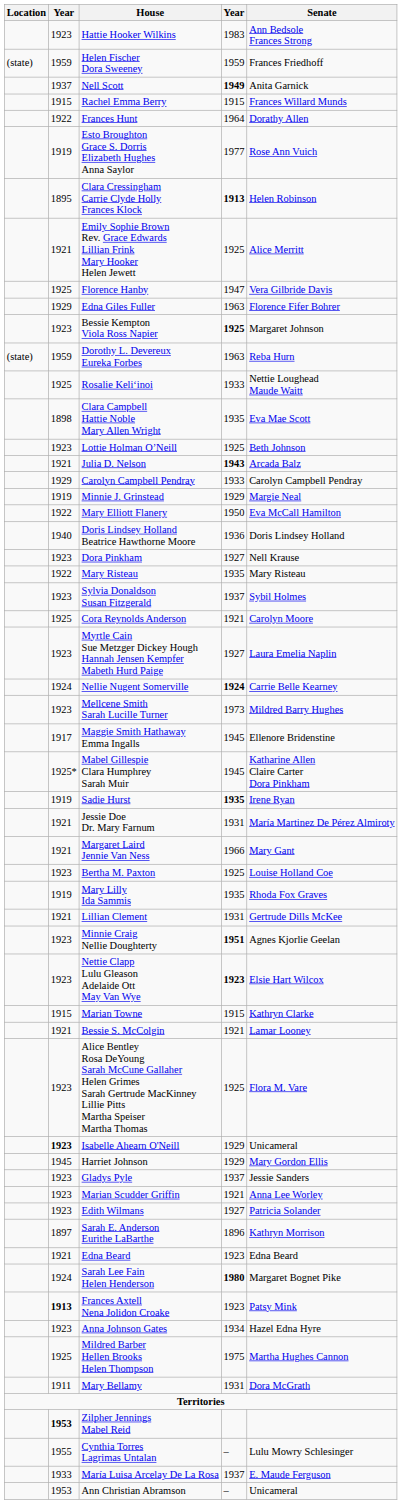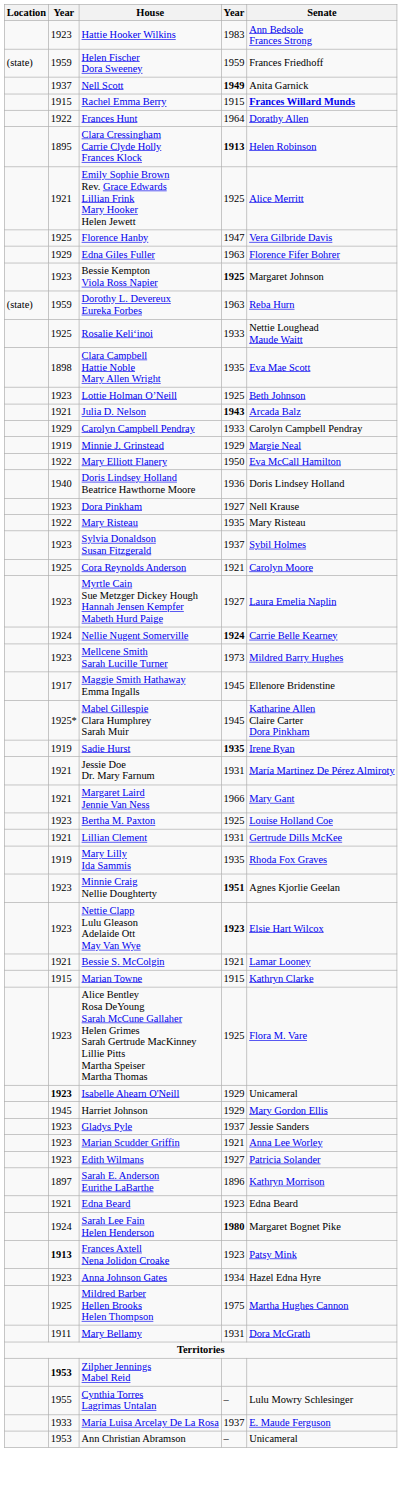Rachel Emma Berry | Senate: normal -> bold
- row: 1919 | Esto Broughton Grace S. Dorris Elizabeth Hughes Anna Saylor | 1977 | Rose Ann Vuich
rows swapped: Mary Lilly Ida Sammis <-> Lillian Clement
rows swapped: Bessie S. McColgin <-> Marian Towne
